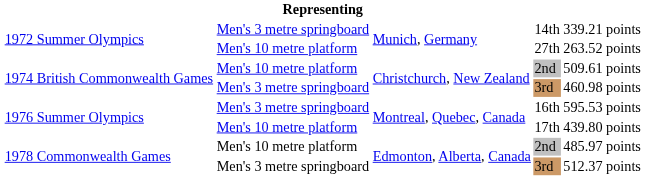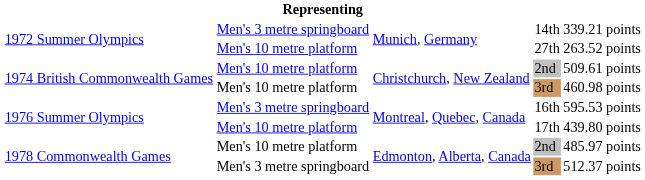1974 British Commonwealth Games / 3rd | column 2: Men's 3 metre springboard -> Men's 10 metre platform
